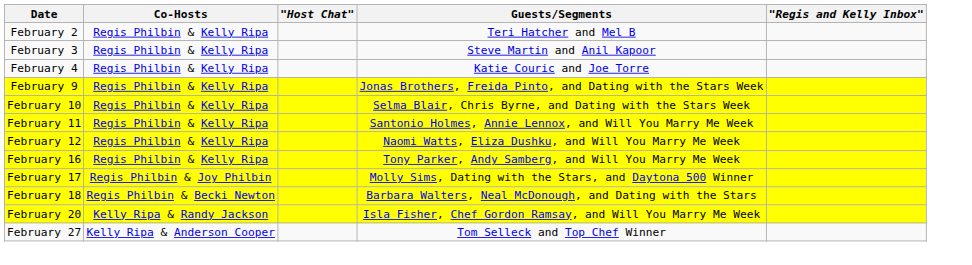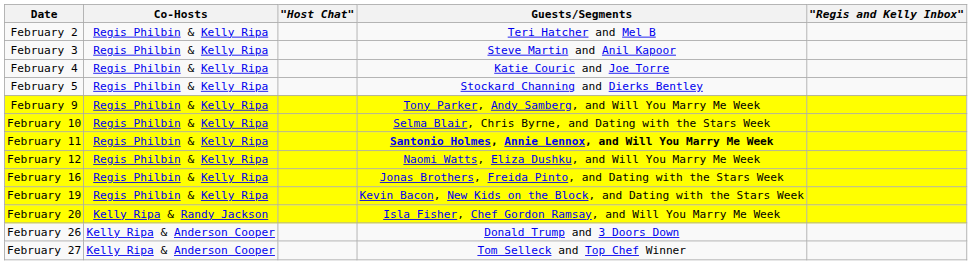+ row: February 5 | Regis Philbin & Kelly Ripa | Stockard Channing and Dierks Bentley
February 9 | Guests/Segments: Jonas Brothers, Freida Pinto, and Dating with the Stars Week -> Tony Parker, Andy Samberg, and Will You Marry Me Week
February 11 | Guests/Segments: normal -> bold
February 16 | Guests/Segments: Tony Parker, Andy Samberg, and Will You Marry Me Week -> Jonas Brothers, Freida Pinto, and Dating with the Stars Week
- row: February 17 | Regis Philbin & Joy Philbin | Molly Sims, Dating with the Stars, and Daytona 500 Winner
- row: February 18 | Regis Philbin & Becki Newton | Barbara Walters, Neal McDonough, and Dating with the Stars
+ row: February 19 | Regis Philbin & Kelly Ripa | Kevin Bacon, New Kids on the Block, and Dating with the Stars Week
+ row: February 26 | Kelly Ripa & Anderson Cooper | Donald Trump and 3 Doors Down
